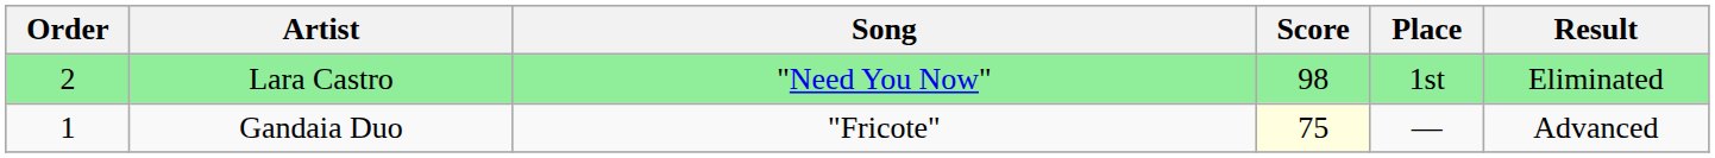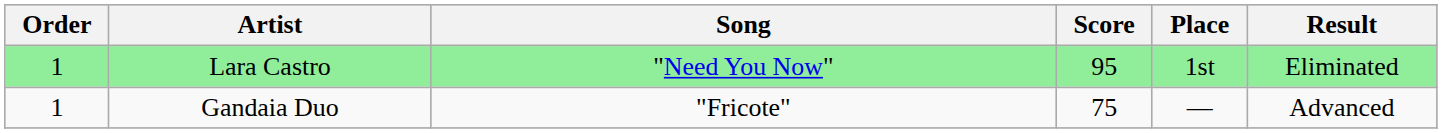Lara Castro | Order: 2 -> 1
Lara Castro | Score: 98 -> 95
Gandaia Duo | Score: lightyellow background -> no background
